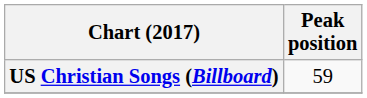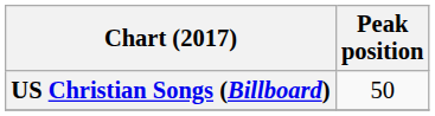US Christian Songs (Billboard) | Peak position: 59 -> 50
